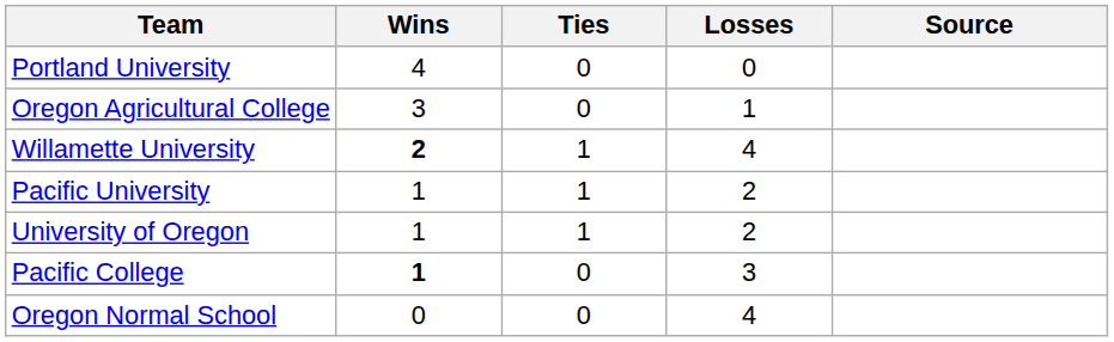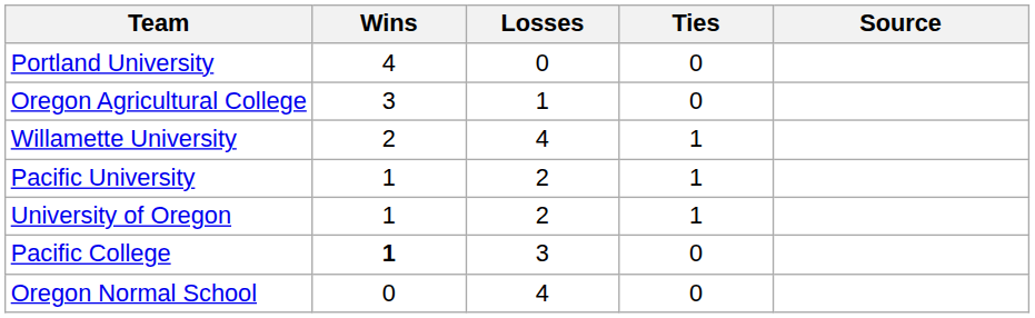columns swapped: Losses <-> Ties
Willamette University | Wins: bold -> normal
